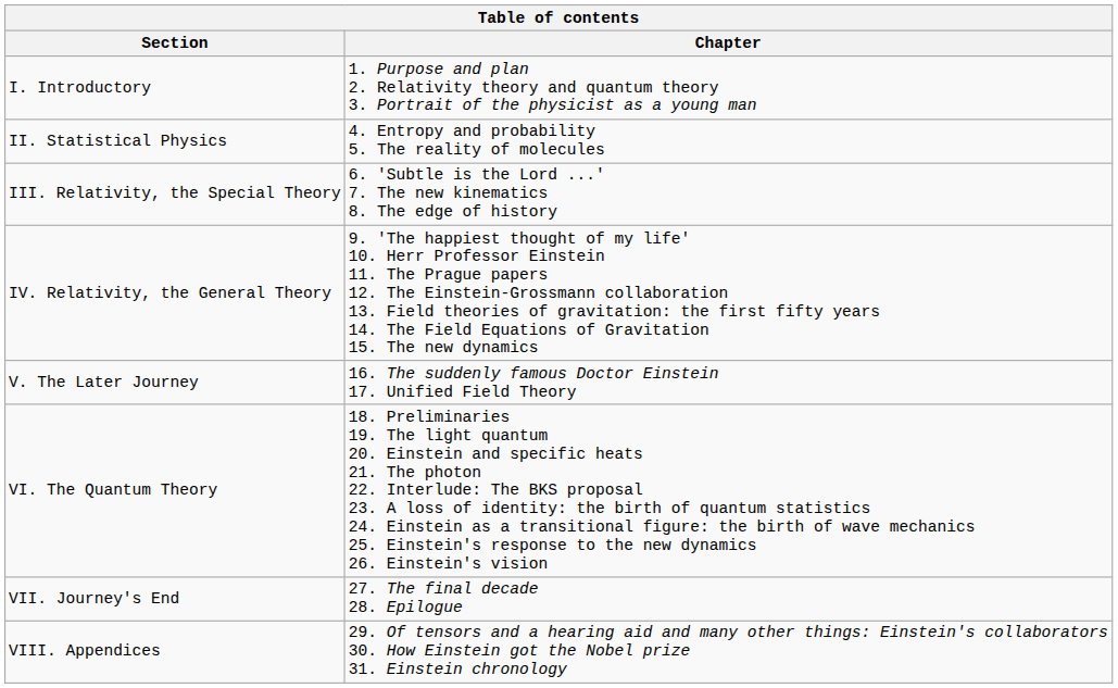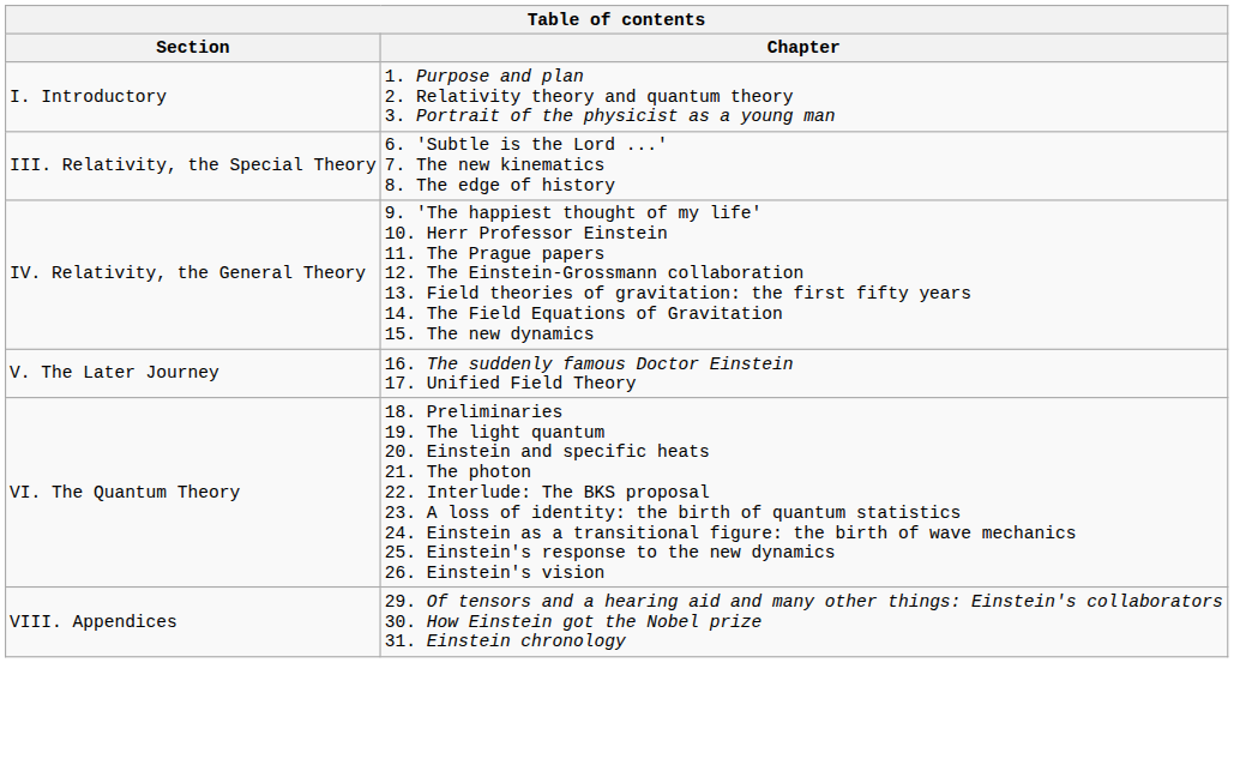- row: II. Statistical Physics | 4. Entropy and probability 5. The reality of molecules
- row: VII. Journey's End | 27. The final decade 28. Epilogue
